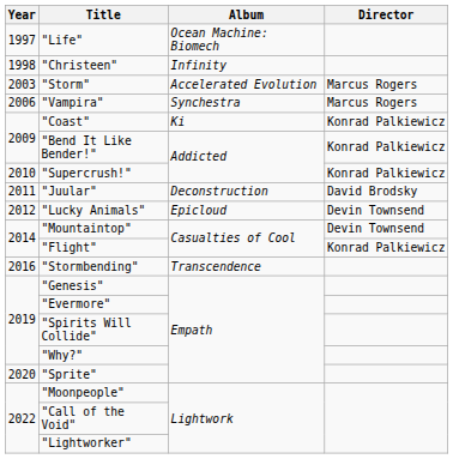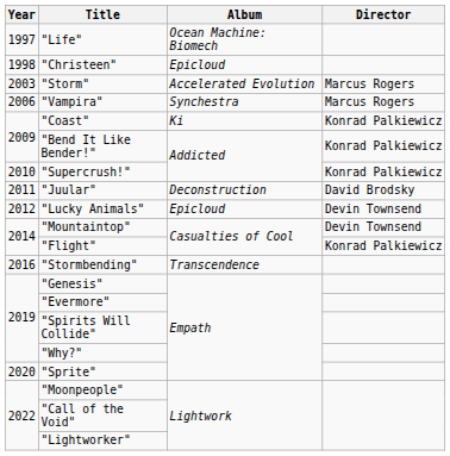"Christeen" | Album: Infinity -> Epicloud
